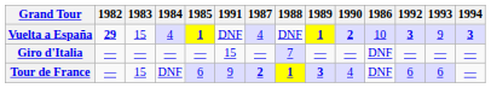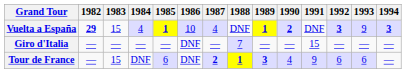columns swapped: 1986 <-> 1991
